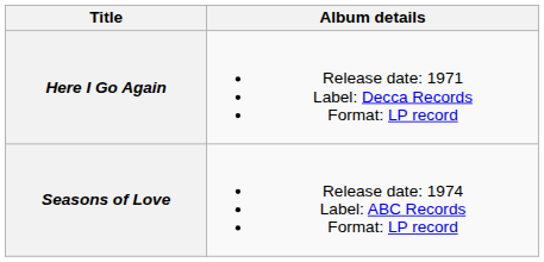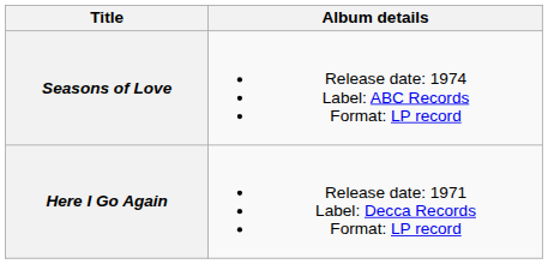rows swapped: Here I Go Again <-> Seasons of Love
